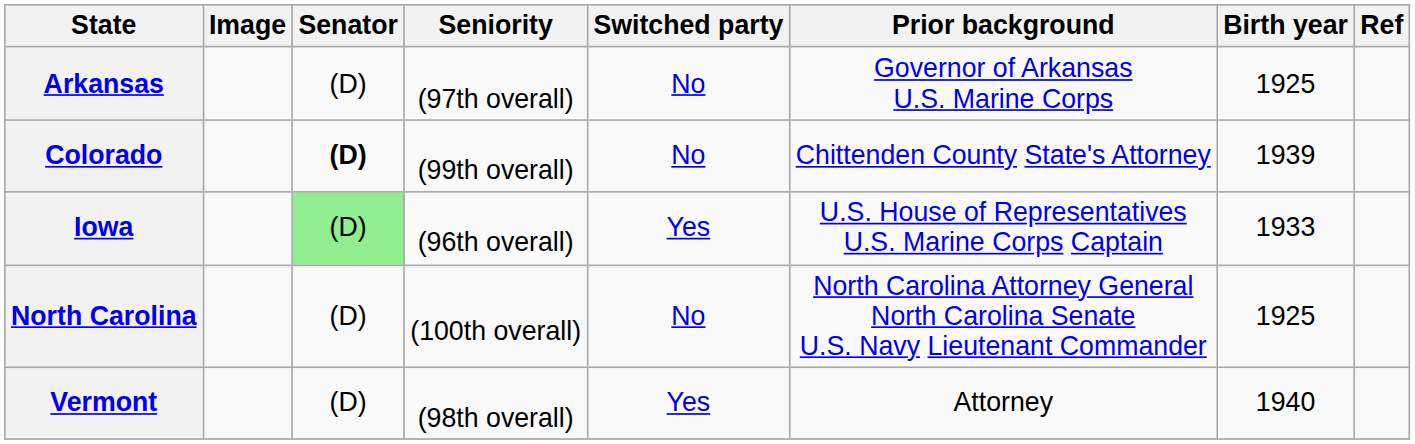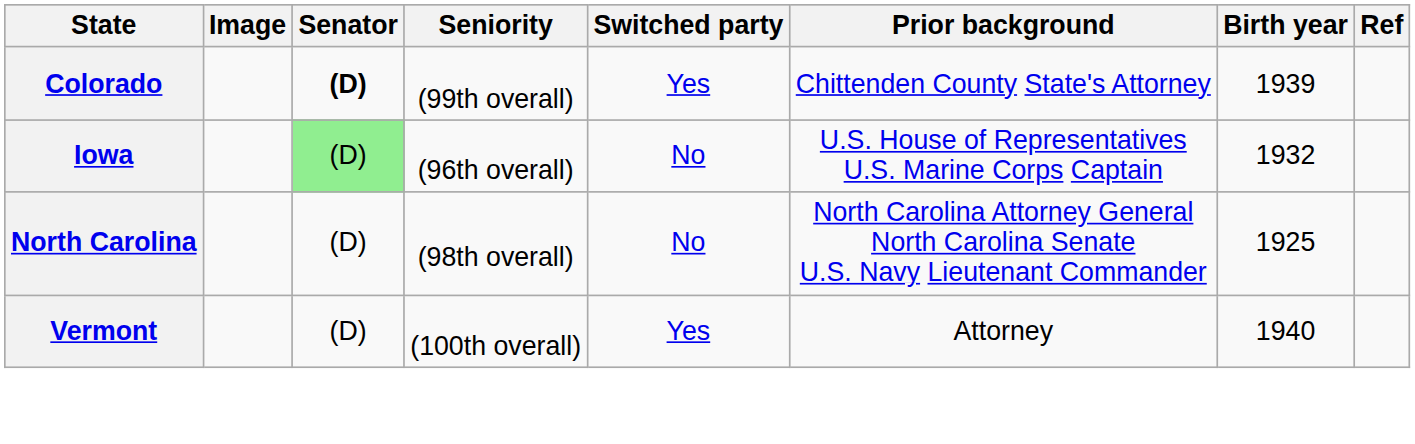- row: Arkansas | (D) | (97th overall) | No | Governor of Arkansas U.S. Marine Corps | 1925
Colorado | Switched party: No -> Yes
Iowa | Switched party: Yes -> No
Iowa | Birth year: 1933 -> 1932
North Carolina | Seniority: (100th overall) -> (98th overall)
Vermont | Seniority: (98th overall) -> (100th overall)
